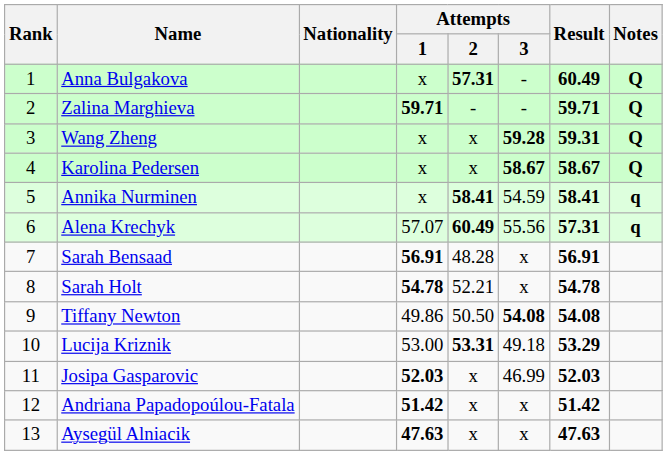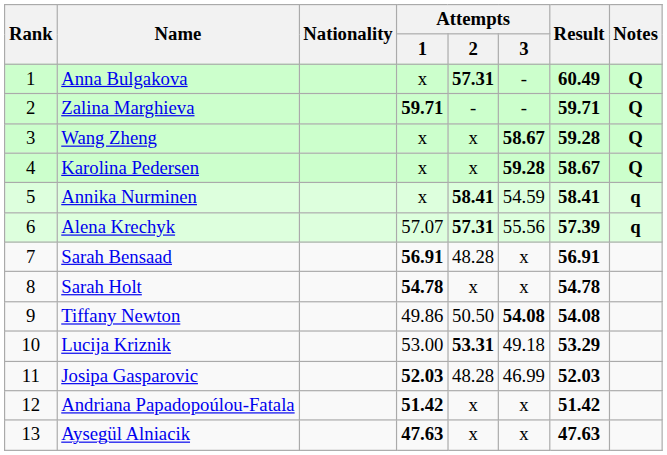Wang Zheng | Attempts / 3: 59.28 -> 58.67
Wang Zheng | Result: 59.31 -> 59.28
Karolina Pedersen | Attempts / 3: 58.67 -> 59.28
Alena Krechyk | Attempts / 2: 60.49 -> 57.31
Alena Krechyk | Result: 57.31 -> 57.39
Sarah Holt | Attempts / 2: 52.21 -> x
Josipa Gasparovic | Attempts / 2: x -> 48.28
